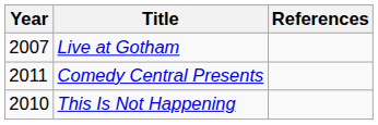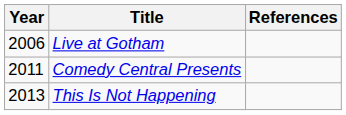Live at Gotham | Year: 2007 -> 2006
This Is Not Happening | Year: 2010 -> 2013
